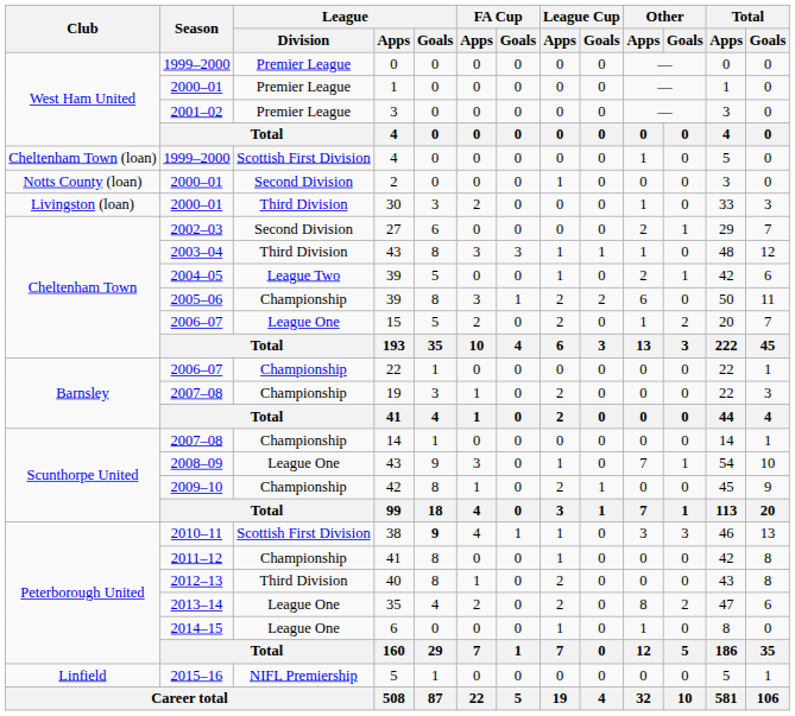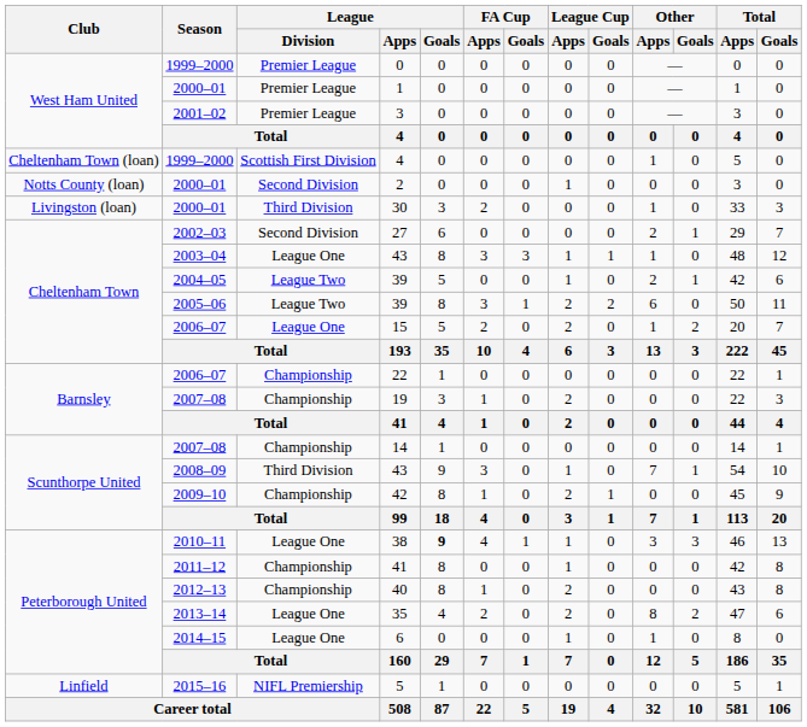2003–04 / 43 | League / Division: Third Division -> League One
2005–06 / 39 | League / Division: Championship -> League Two
2008–09 / 43 | League / Division: League One -> Third Division
38 | League / Division: Scottish First Division -> League One
40 | League / Division: Third Division -> Championship
